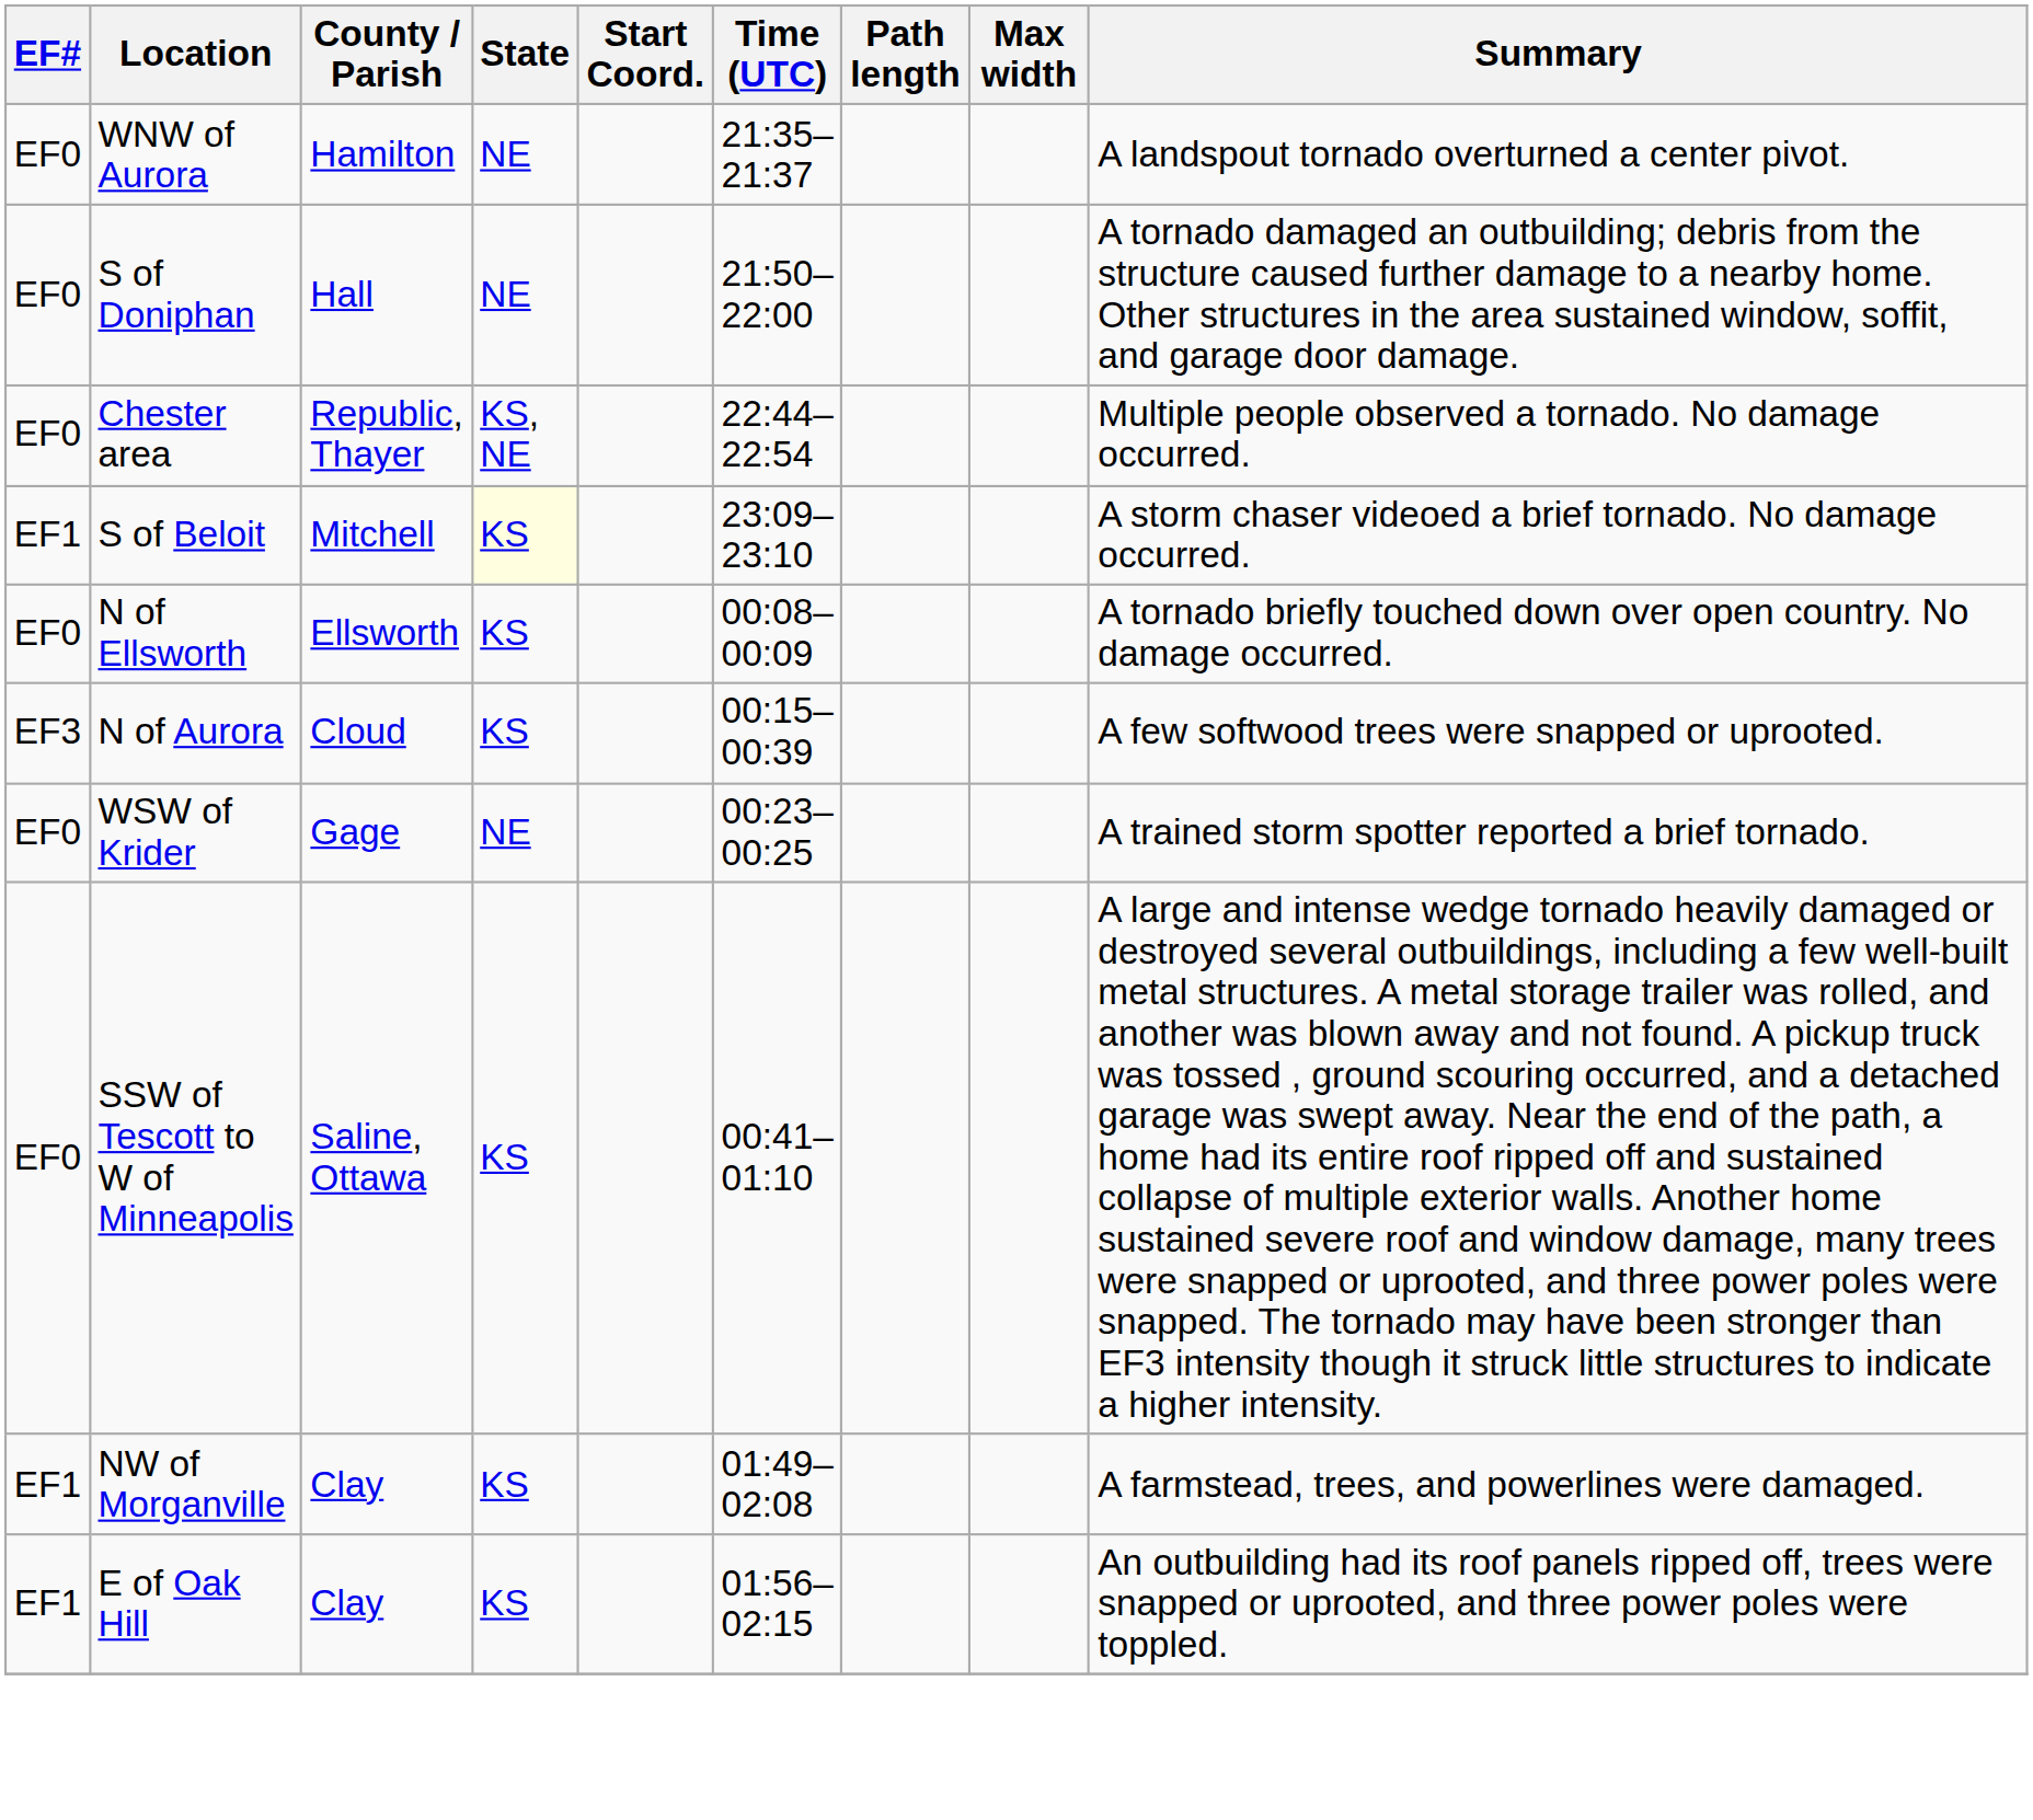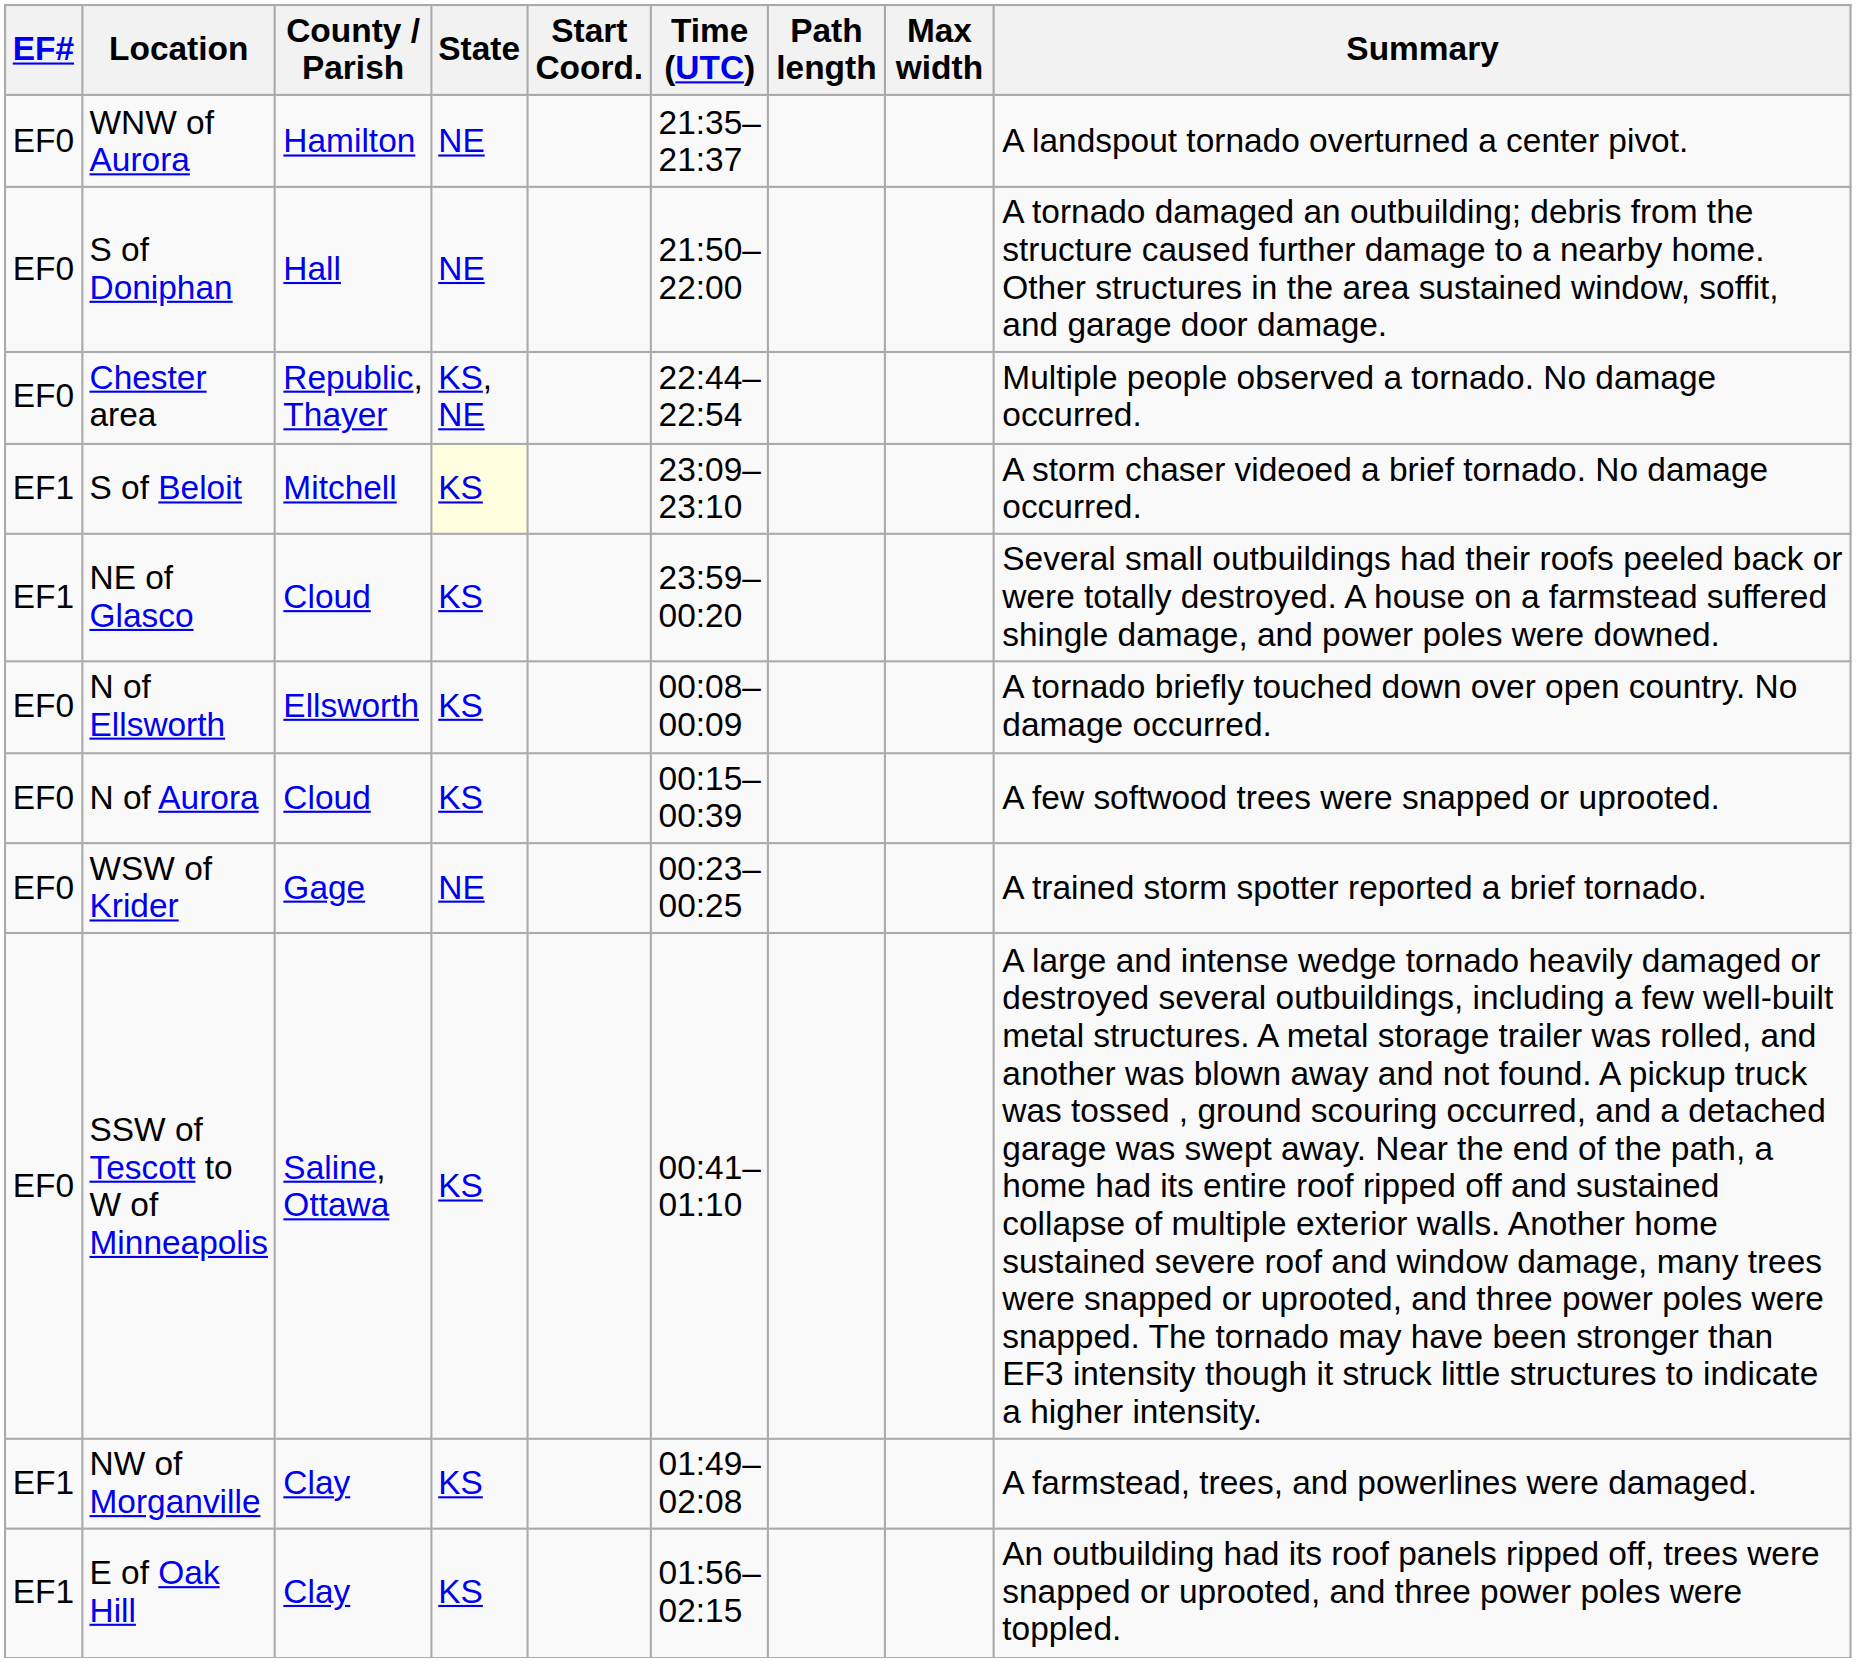+ row: EF1 | NE of Glasco | Cloud | KS | 23:59–00:20 | Several small outbuildings had their roofs peeled back or were totally destroyed. A house on a farmstead suffered shingle damage, and power poles were downed.
N of Aurora | EF#: EF3 -> EF0
